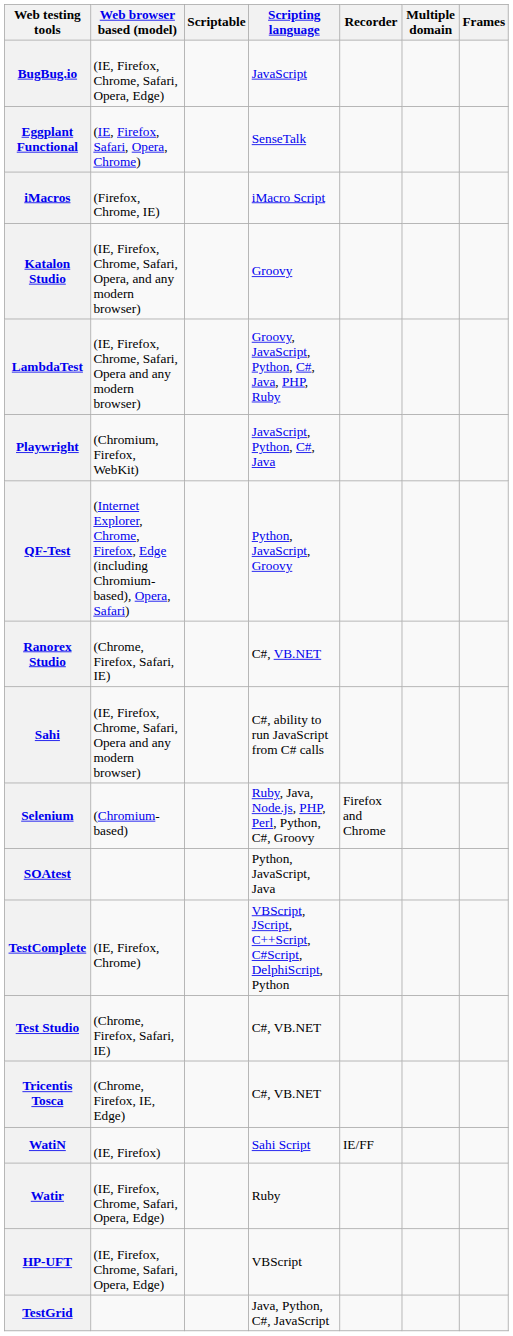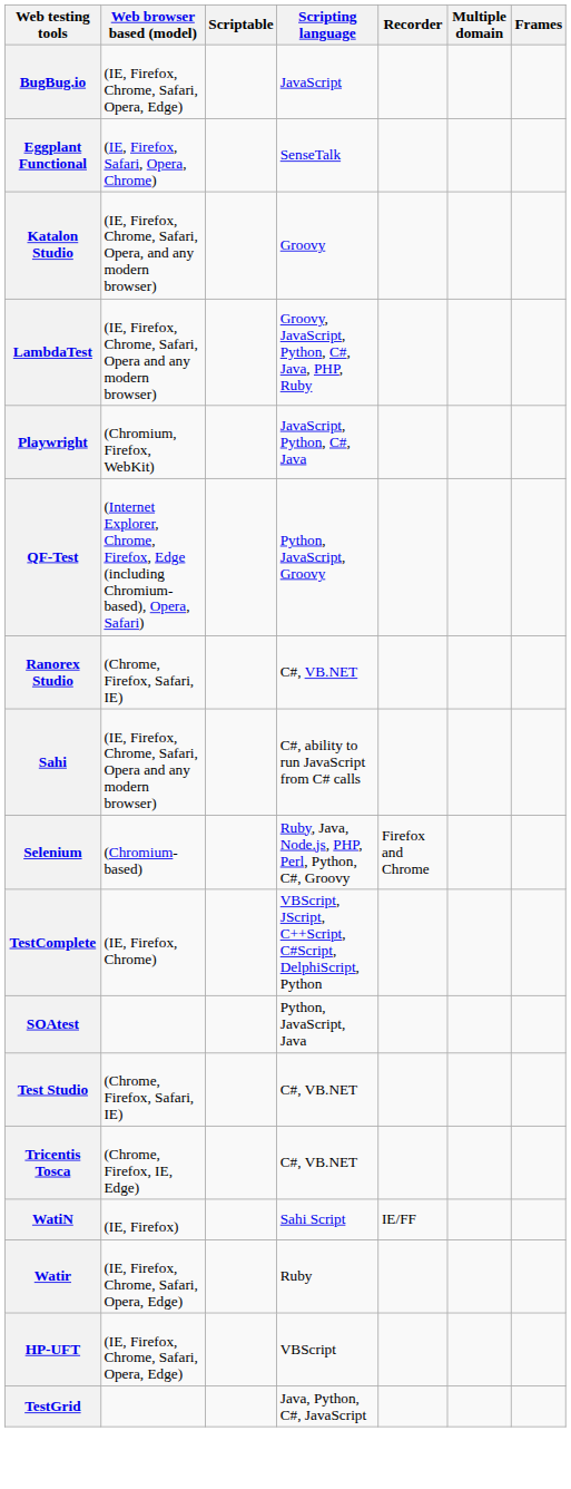- row: iMacros | (Firefox, Chrome, IE) | iMacro Script
rows swapped: SOAtest <-> TestComplete
